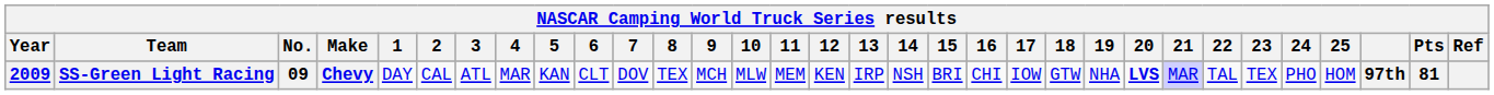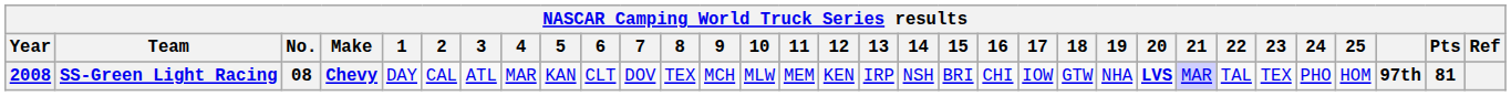SS-Green Light Racing | Year: 2009 -> 2008
SS-Green Light Racing | No.: 09 -> 08
